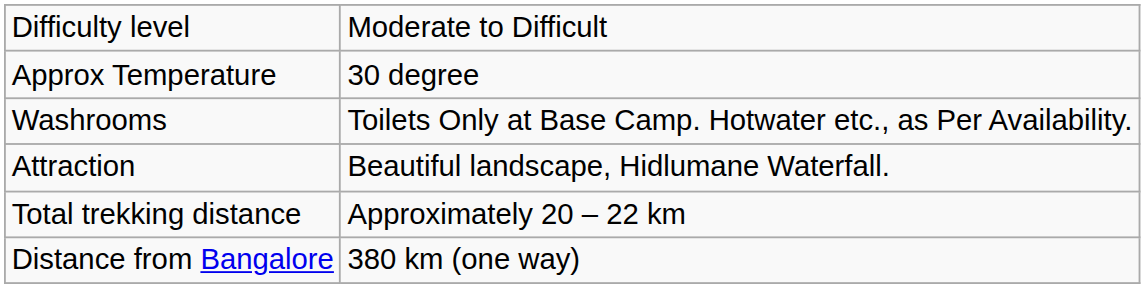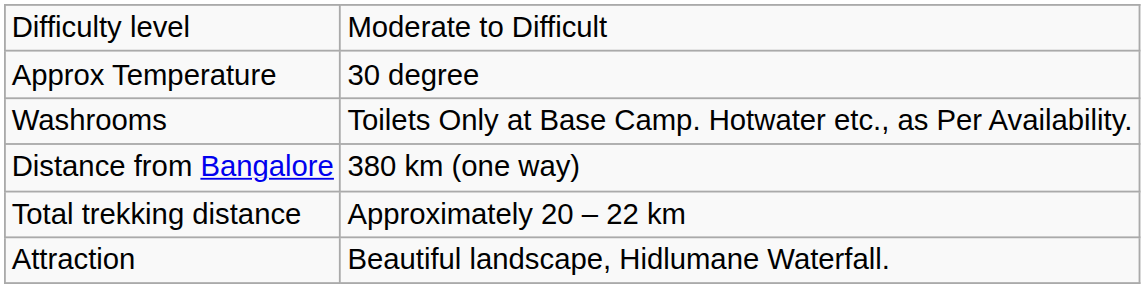rows swapped: Distance from Bangalore <-> Attraction
